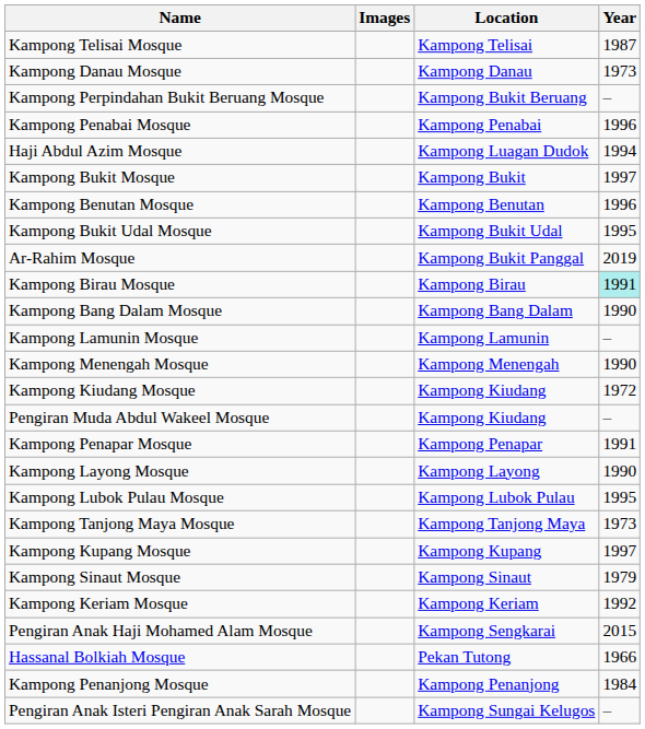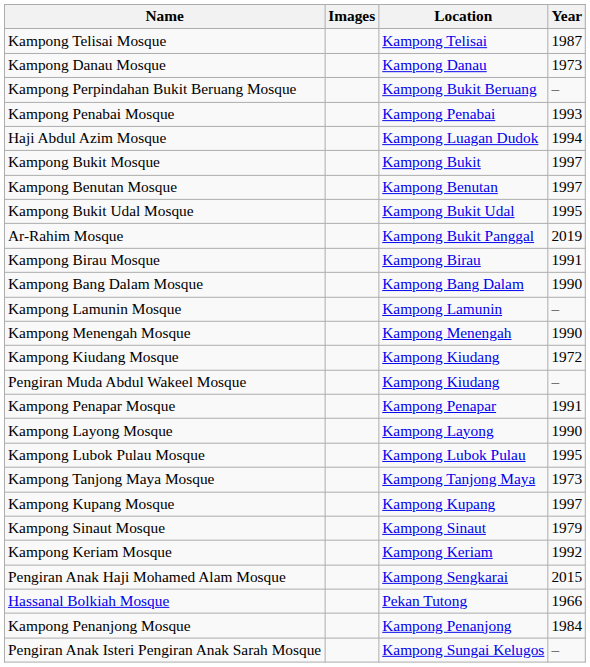Kampong Penabai Mosque | Year: 1996 -> 1993
Kampong Benutan Mosque | Year: 1996 -> 1997
Kampong Birau Mosque | Year: paleturquoise background -> no background
